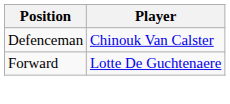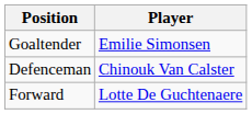+ row: Goaltender | Emilie Simonsen
